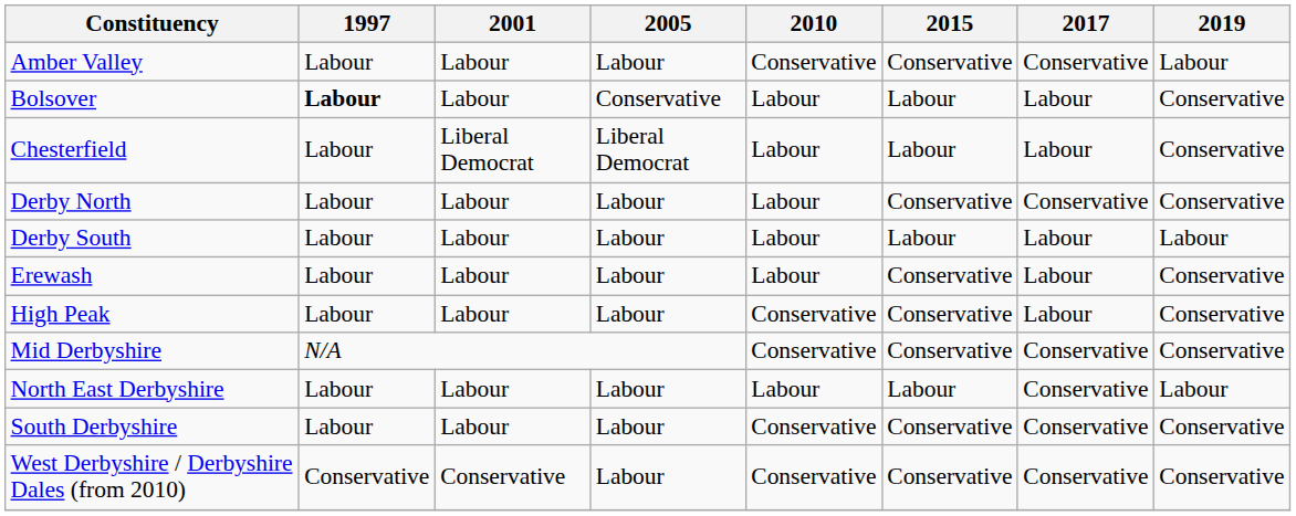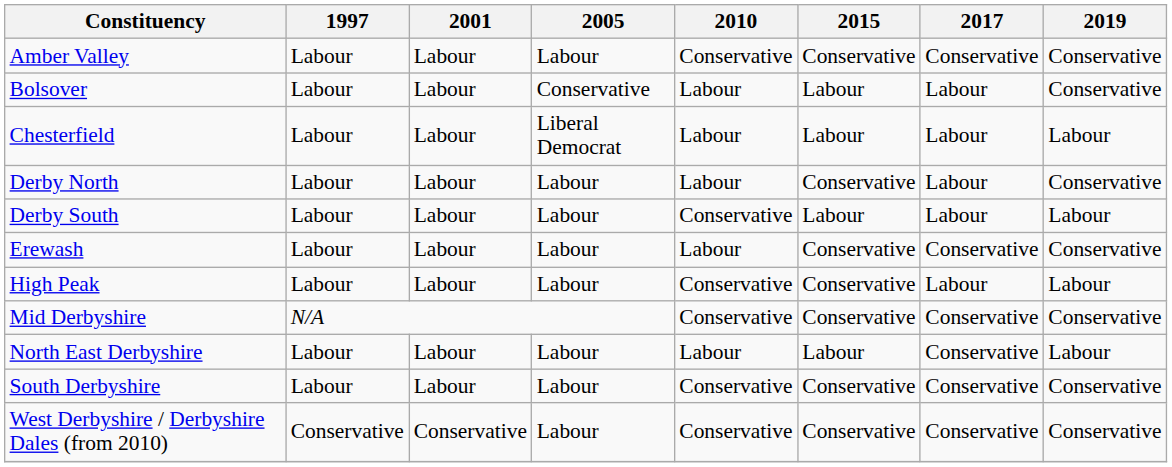Amber Valley | 2019: Labour -> Conservative
Bolsover | 1997: bold -> normal
Chesterfield | 2001: Liberal Democrat -> Labour
Chesterfield | 2019: Conservative -> Labour
Derby North | 2017: Conservative -> Labour
Derby South | 2010: Labour -> Conservative
Erewash | 2017: Labour -> Conservative
High Peak | 2019: Conservative -> Labour
